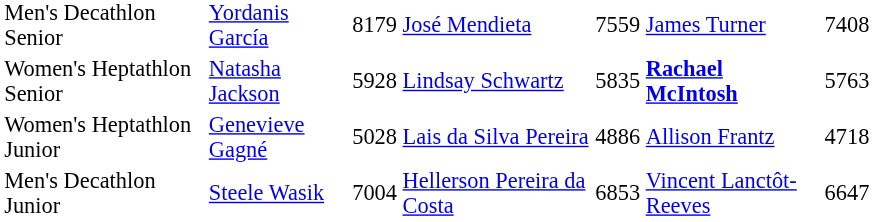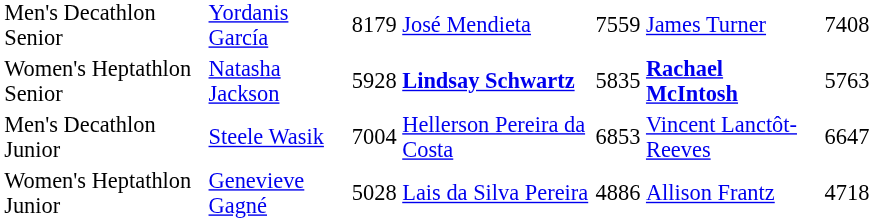Women's Heptathlon Senior | column 4: normal -> bold
rows swapped: Men's Decathlon Junior <-> Women's Heptathlon Junior
